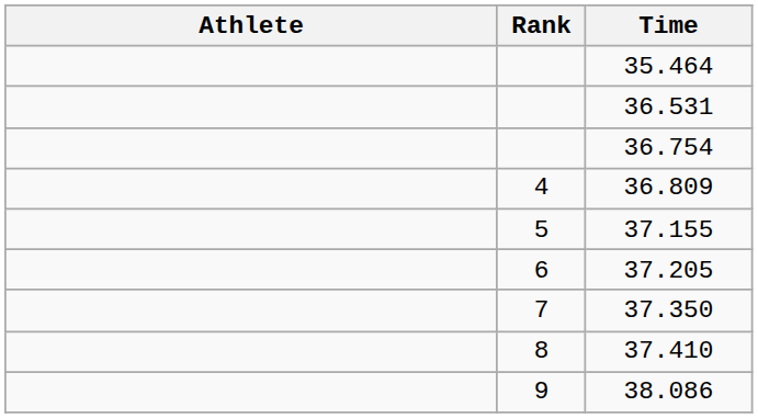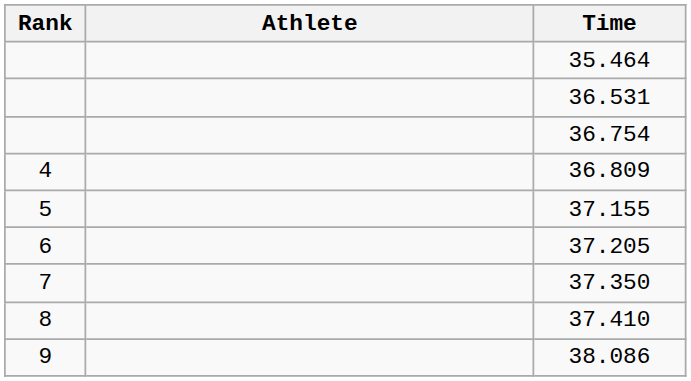columns swapped: Rank <-> Athlete
